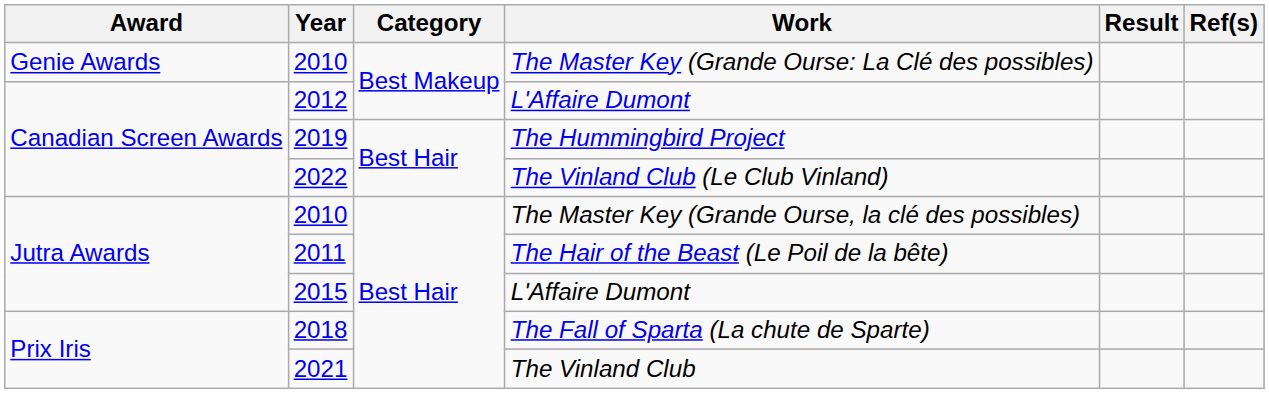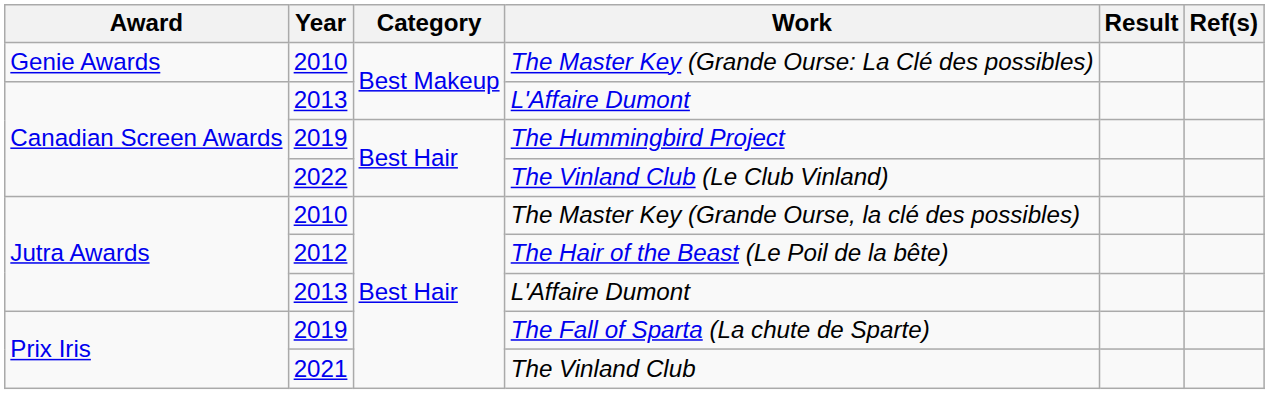Canadian Screen Awards / L'Affaire Dumont | Year: 2012 -> 2013
The Hair of the Beast (Le Poil de la bête) | Year: 2011 -> 2012
Jutra Awards / L'Affaire Dumont | Year: 2015 -> 2013
The Fall of Sparta (La chute de Sparte) | Year: 2018 -> 2019
